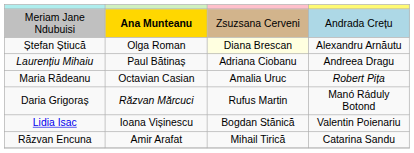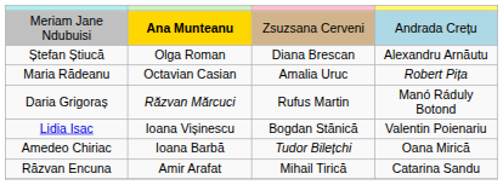Ștefan Știucă | column 3: lightyellow background -> no background
- row: Laurențiu Mihaiu | Paul Bătinaș | Adriana Ciobanu | Andreea Dragu
+ row: Amedeo Chiriac | Ioana Barbă | Tudor Bilețchi | Oana Mirică
